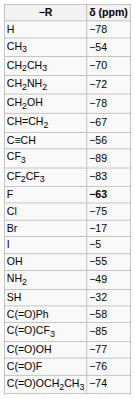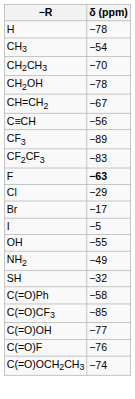- row: CH2NH2 | −72
Cl | δ (ppm): −75 -> −29
